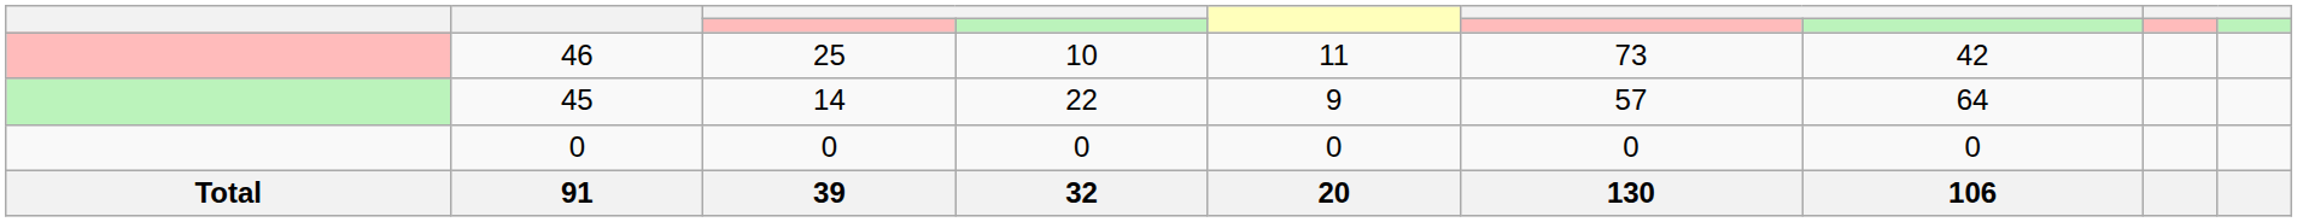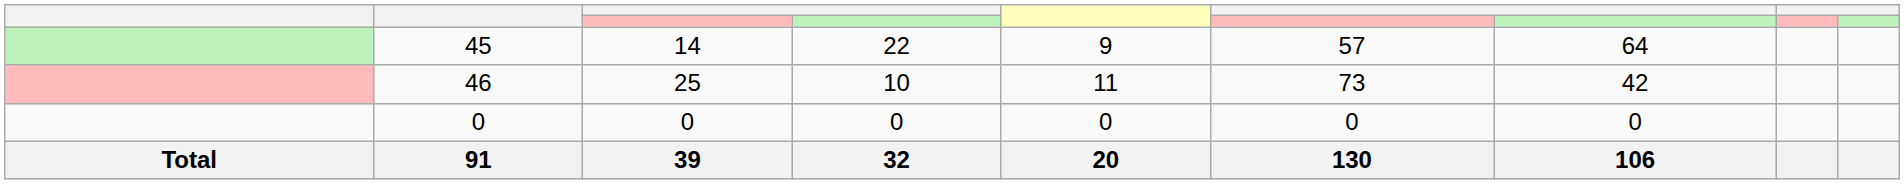rows swapped: 46 <-> 45
